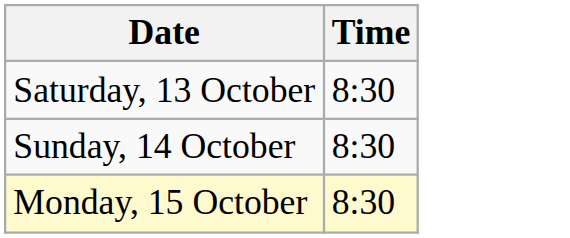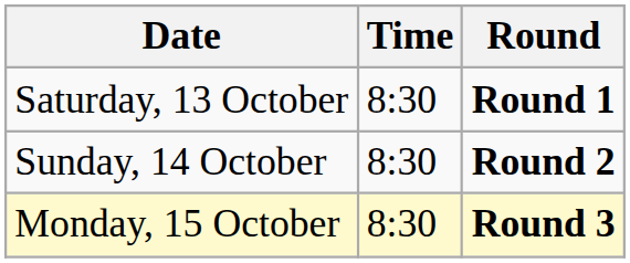+ column: Round | Round 1 | Round 2 | Round 3
